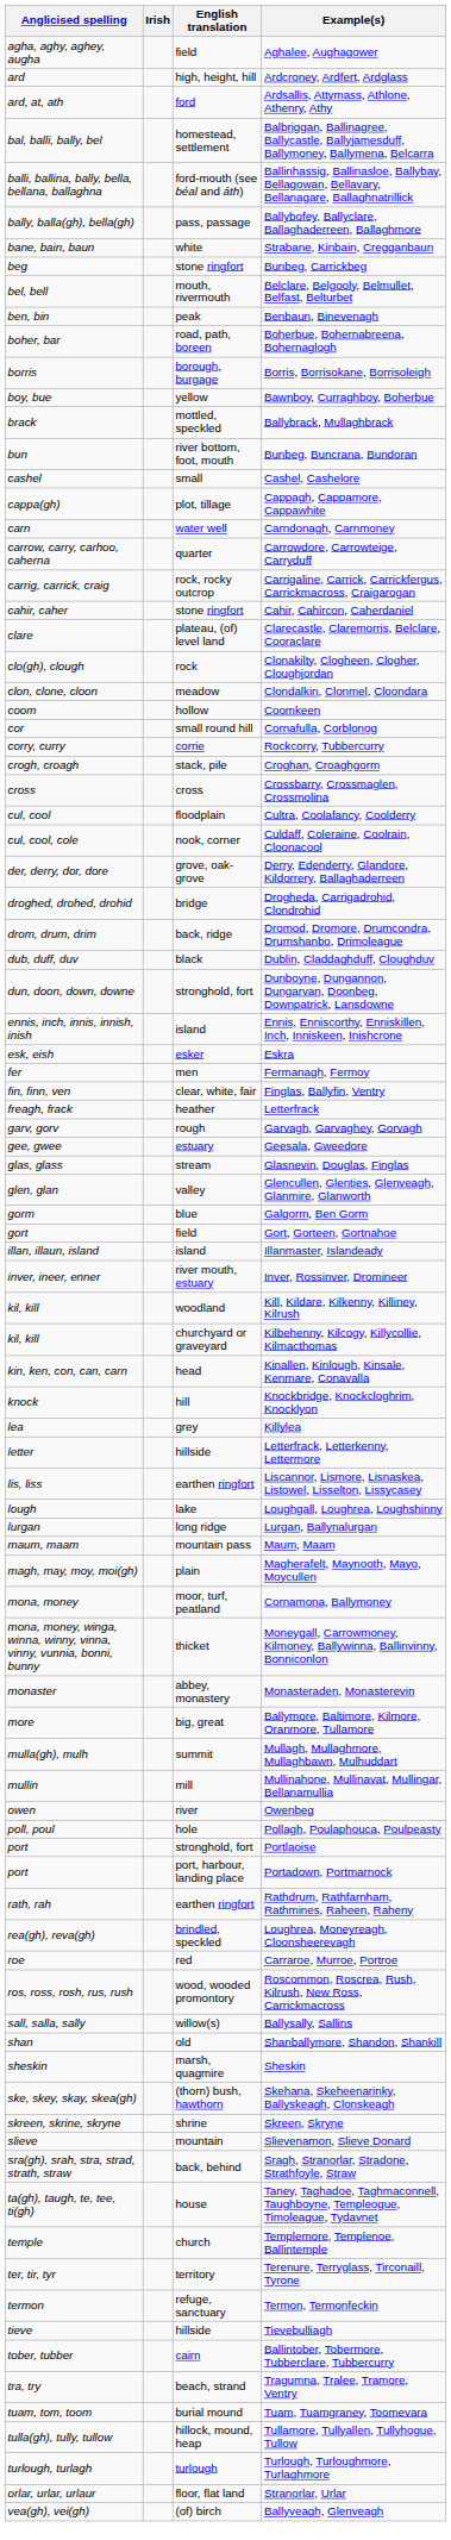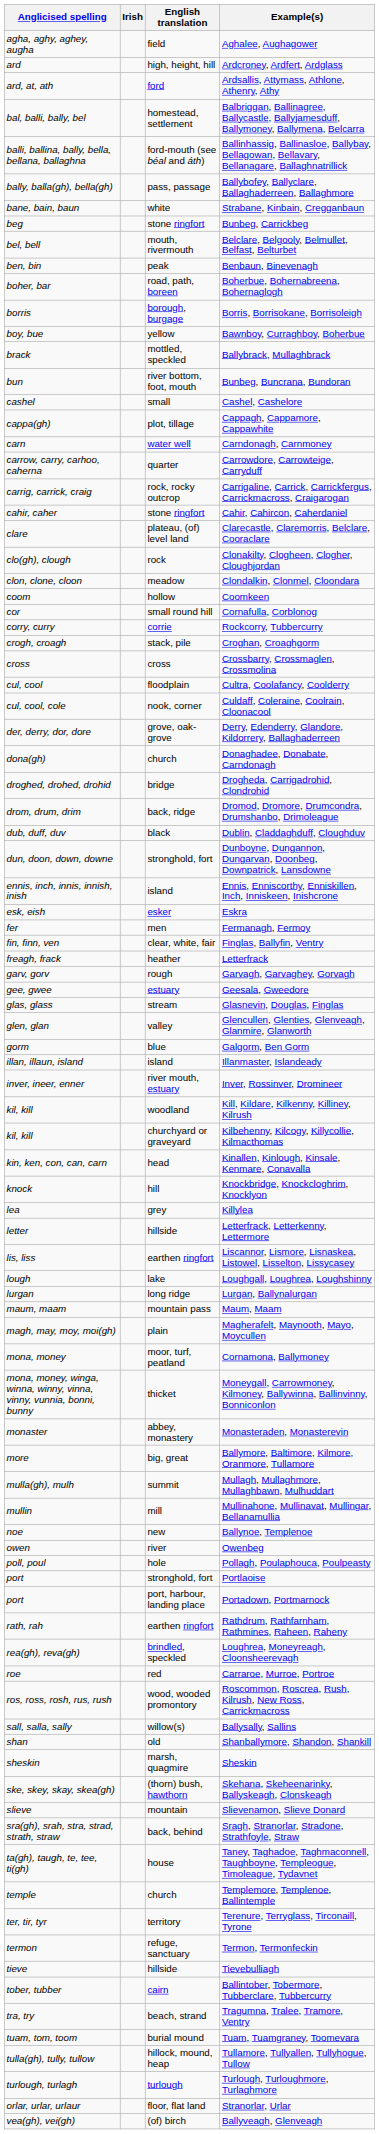+ row: dona(gh) | church | Donaghadee, Donabate, Carndonagh
- row: gort | field | Gort, Gorteen, Gortnahoe
+ row: noe | new | Ballynoe, Templenoe
- row: skreen, skrine, skryne | shrine | Skreen, Skryne
